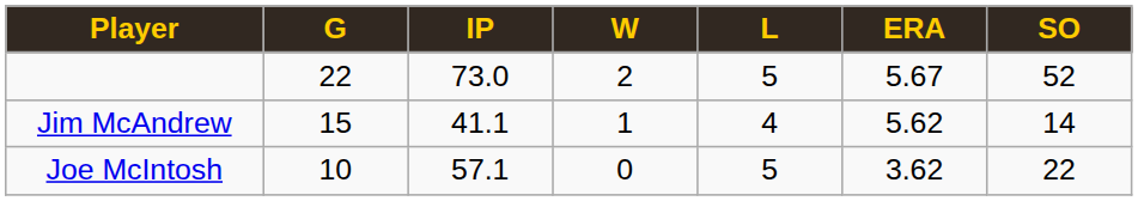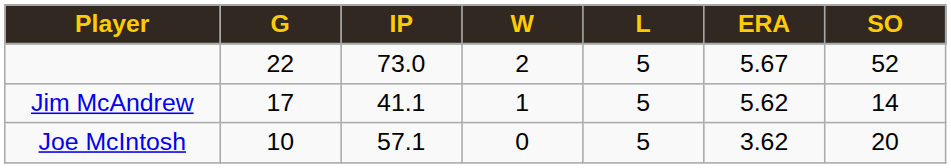Jim McAndrew | G: 15 -> 17
Jim McAndrew | L: 4 -> 5
Joe McIntosh | SO: 22 -> 20
